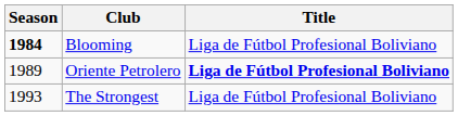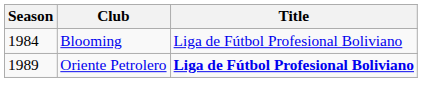Blooming | Season: bold -> normal
- row: 1993 | The Strongest | Liga de Fútbol Profesional Boliviano
